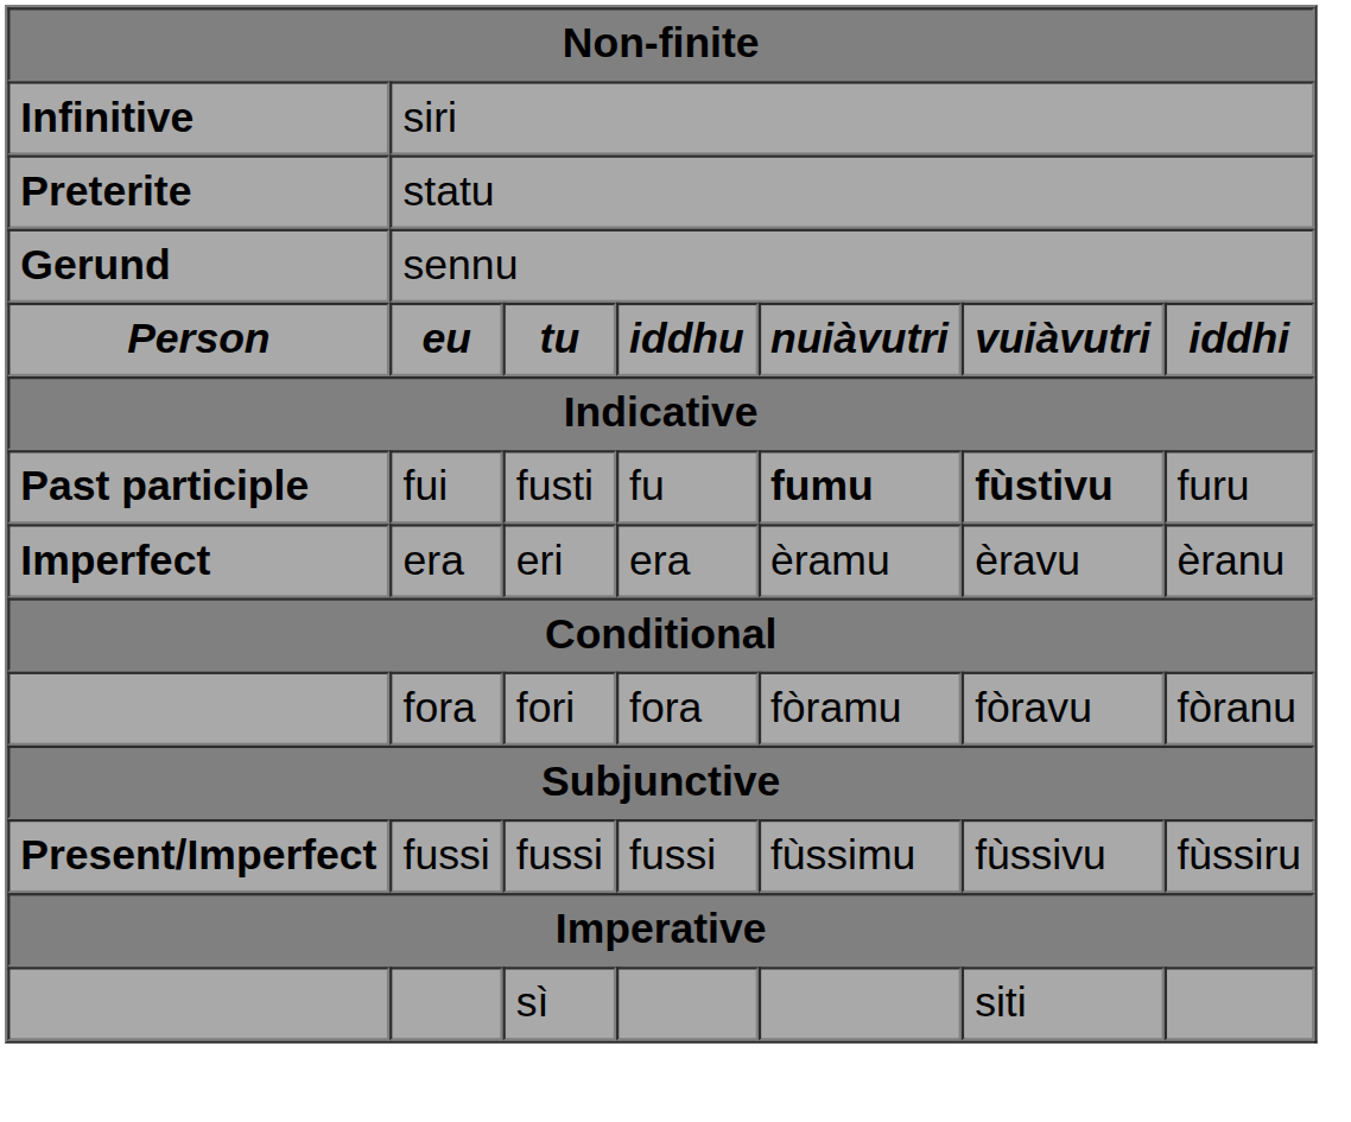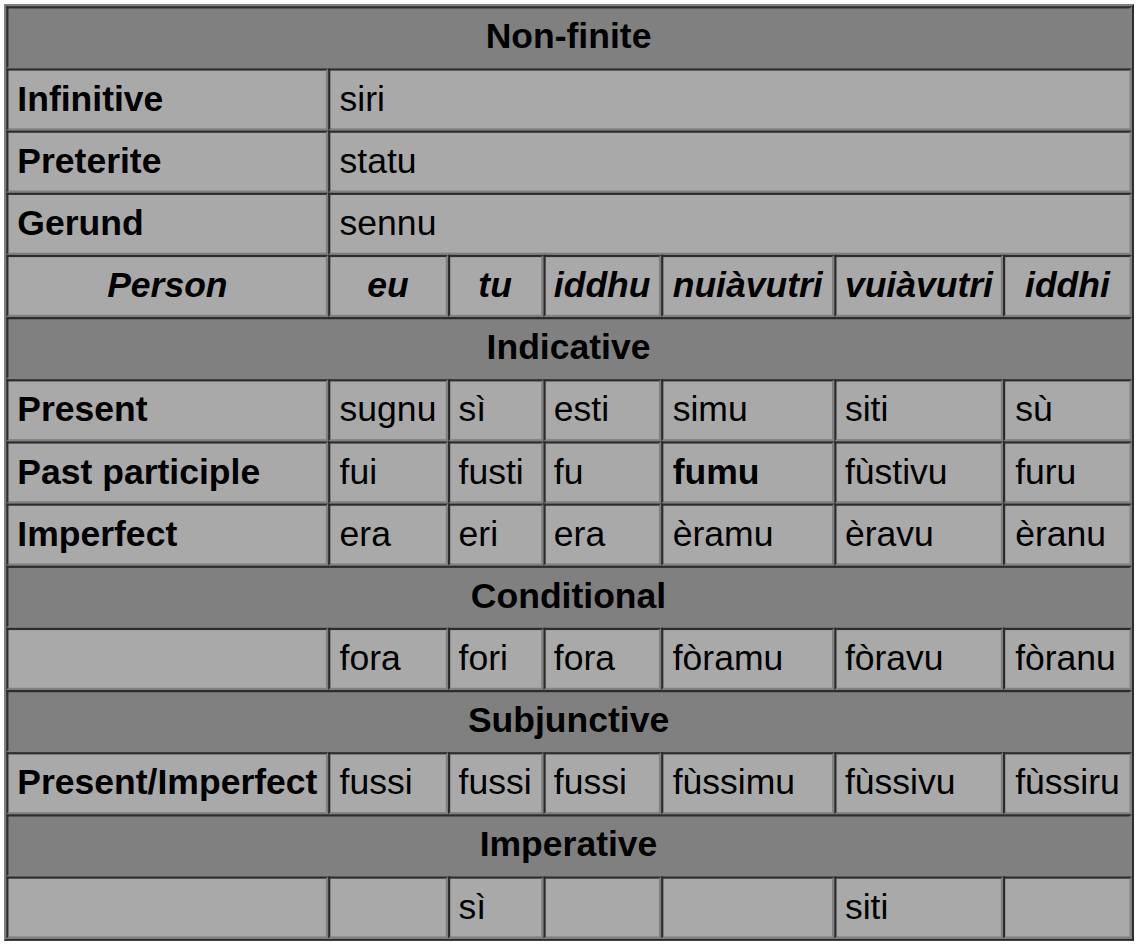+ row: Present | sugnu | sì | esti | simu | siti | sù
fui | column 6: bold -> normal
